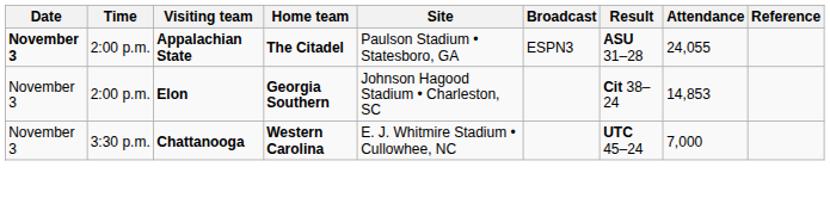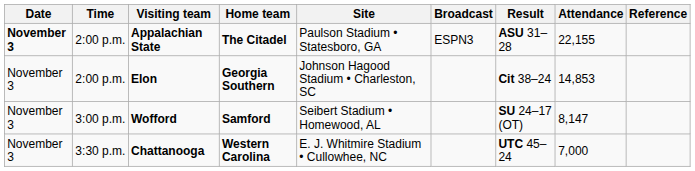Appalachian State | Attendance: 24,055 -> 22,155
+ row: November 3 | 3:00 p.m. | Wofford | Samford | Seibert Stadium • Homewood, AL | SU 24–17 (OT) | 8,147
